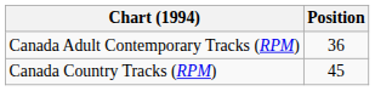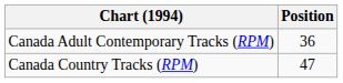Canada Country Tracks (RPM) | Position: 45 -> 47
